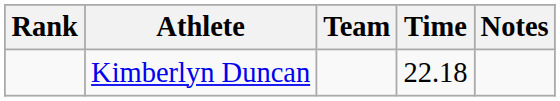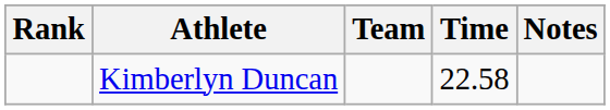Kimberlyn Duncan | Time: 22.18 -> 22.58
